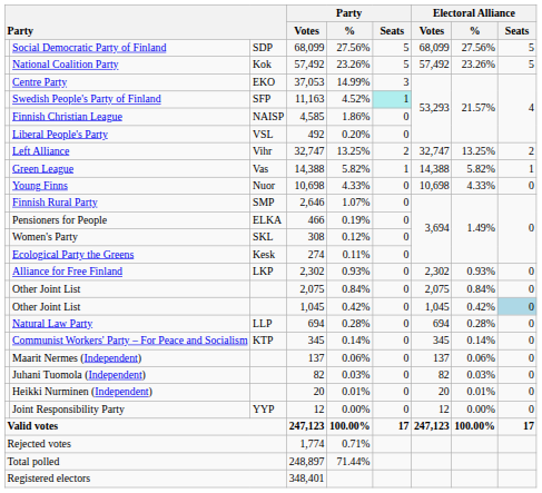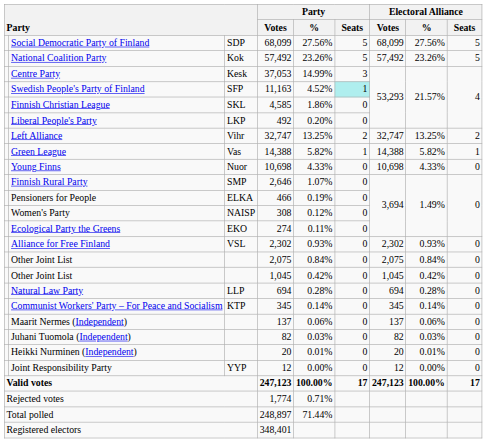Centre Party | column 3: EKO -> Kesk
Finnish Christian League | column 3: NAISP -> SKL
Liberal People's Party | column 3: VSL -> LKP
Women's Party | column 3: SKL -> NAISP
Ecological Party the Greens | column 3: Kesk -> EKO
Alliance for Free Finland | column 3: LKP -> VSL
Other Joint List / 1,045 | Electoral Alliance / Seats: lightblue background -> no background
